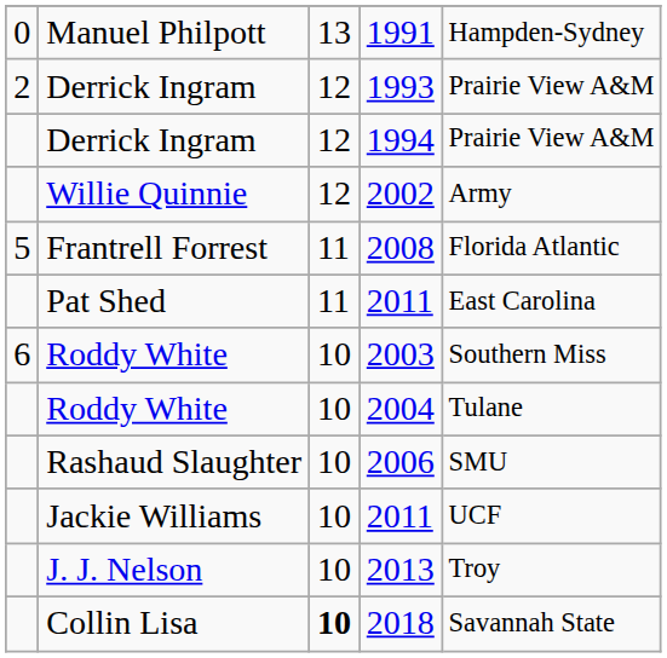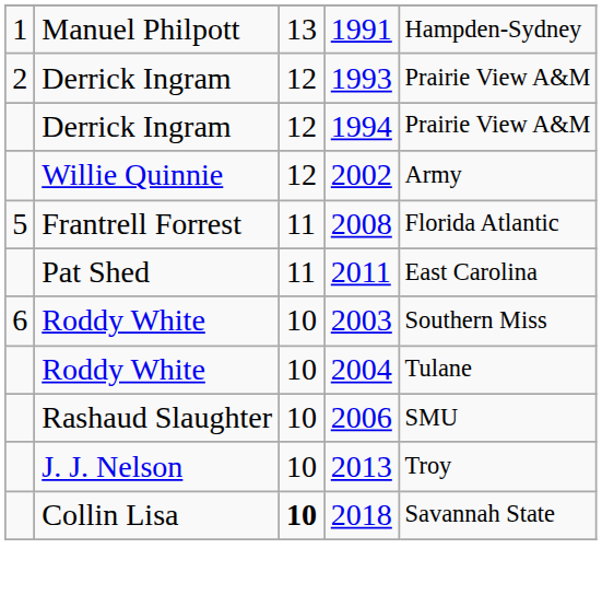1991 | column 1: 0 -> 1
- row: Jackie Williams | 10 | 2011 | UCF
